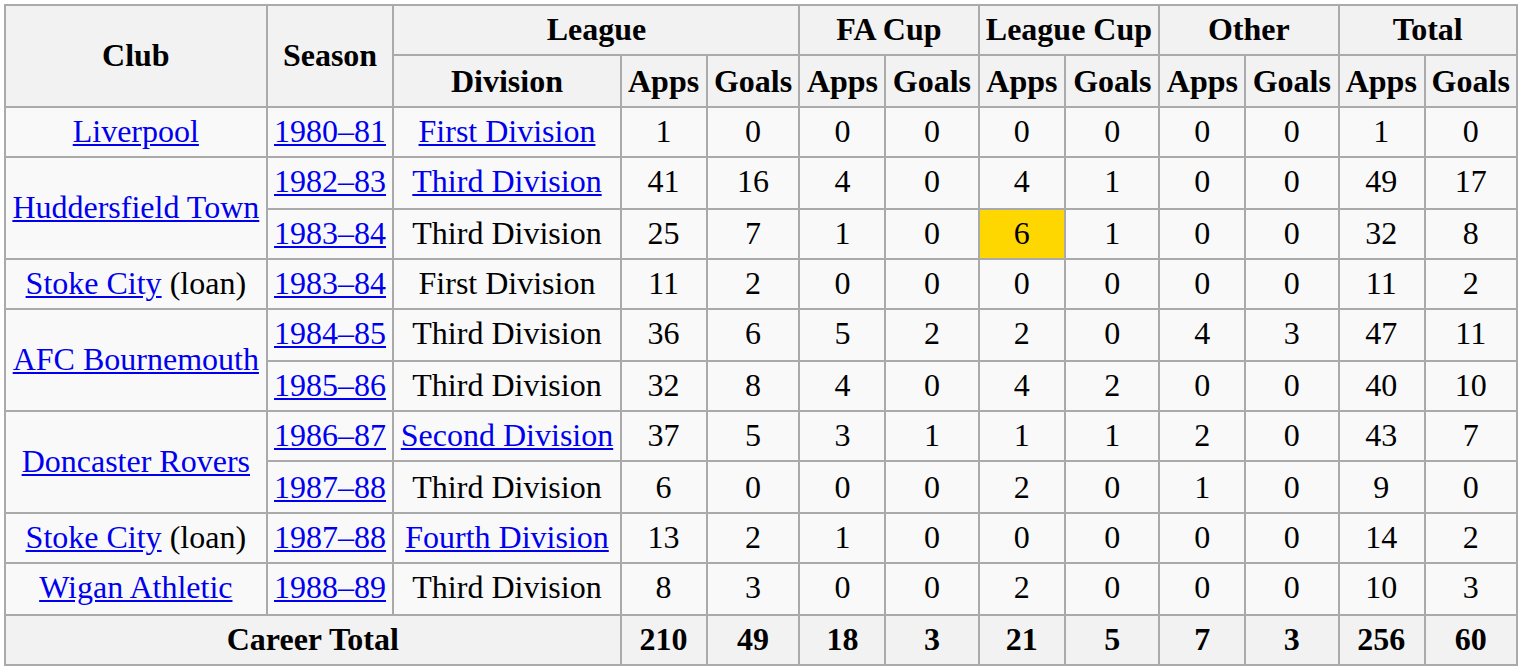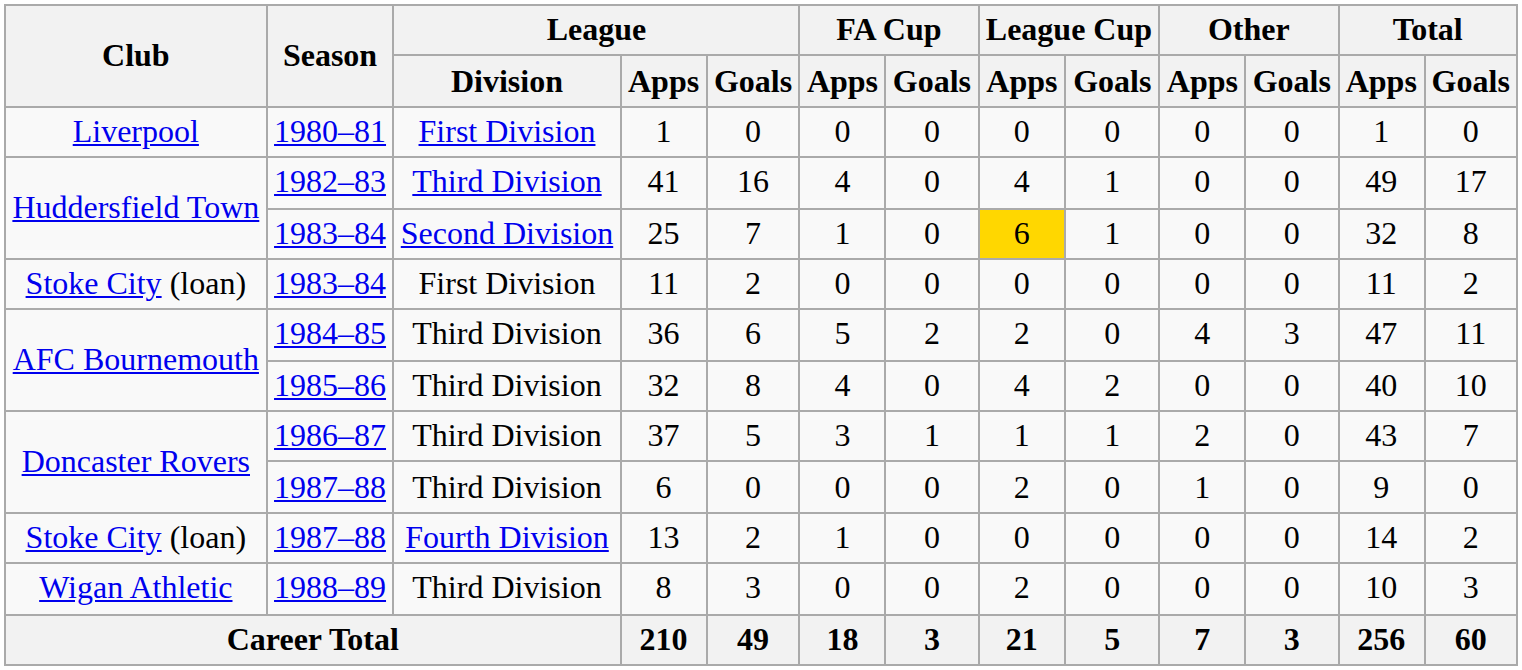25 | League / Division: Third Division -> Second Division
37 | League / Division: Second Division -> Third Division
